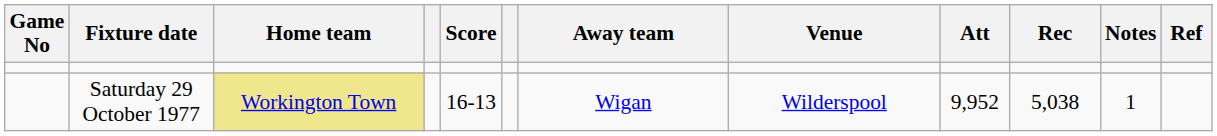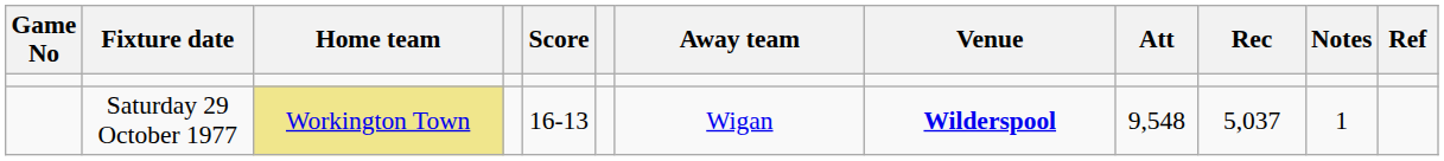Saturday 29 October 1977 | Venue: normal -> bold
Saturday 29 October 1977 | Att: 9,952 -> 9,548
Saturday 29 October 1977 | Rec: 5,038 -> 5,037
